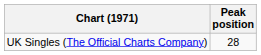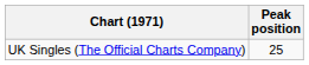UK Singles (The Official Charts Company) | Peak position: 28 -> 25
